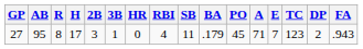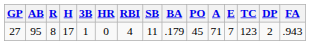- column: 2B | 3
